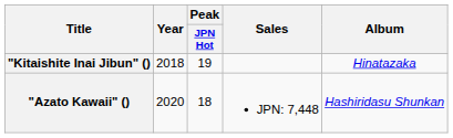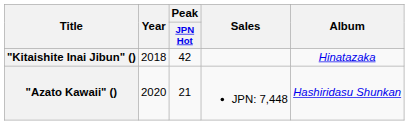"Kitaishite Inai Jibun" () | Peak / JPN Hot: 19 -> 42
"Azato Kawaii" () | Peak / JPN Hot: 18 -> 21
